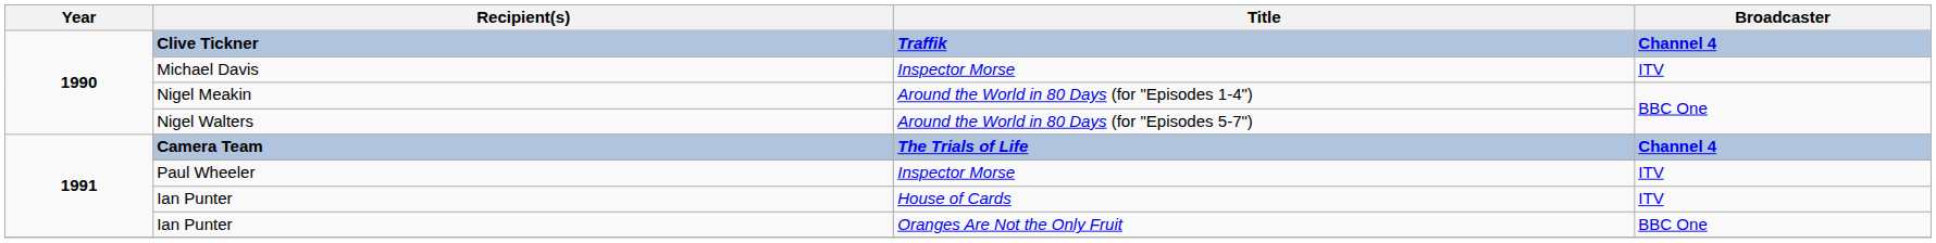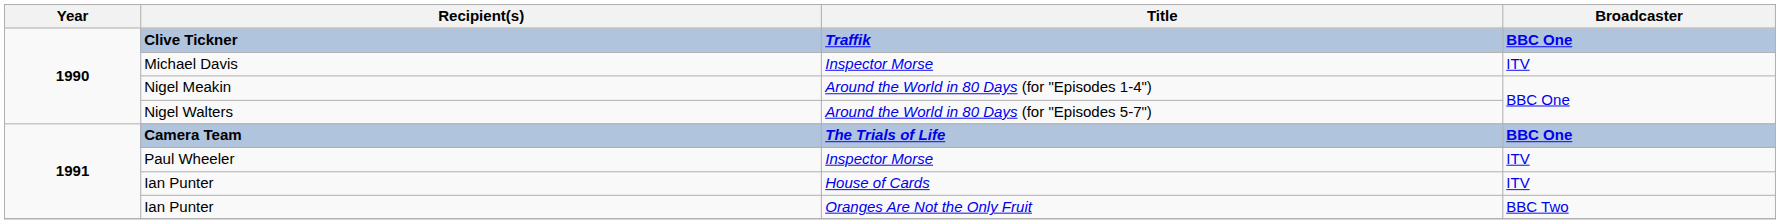Clive Tickner | Broadcaster: Channel 4 -> BBC One
Camera Team | Broadcaster: Channel 4 -> BBC One
Ian Punter / Oranges Are Not the Only Fruit | Broadcaster: BBC One -> BBC Two
